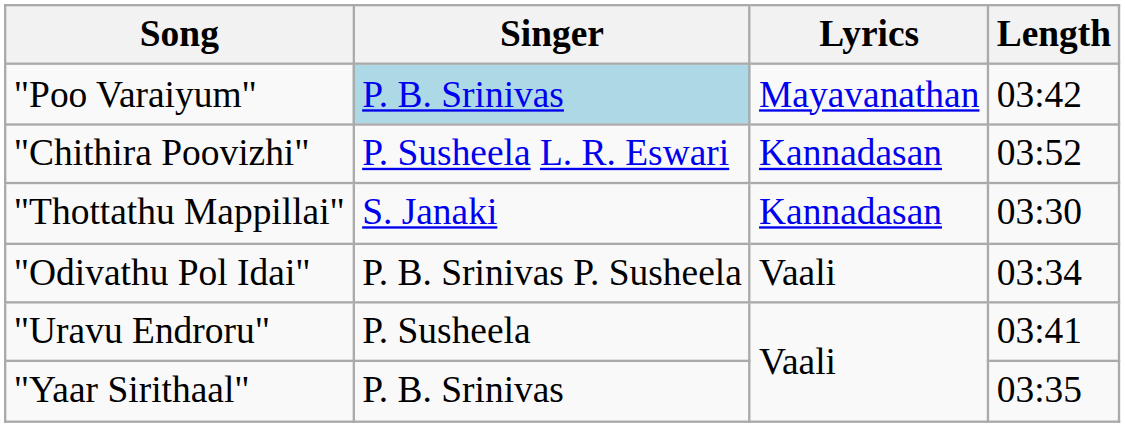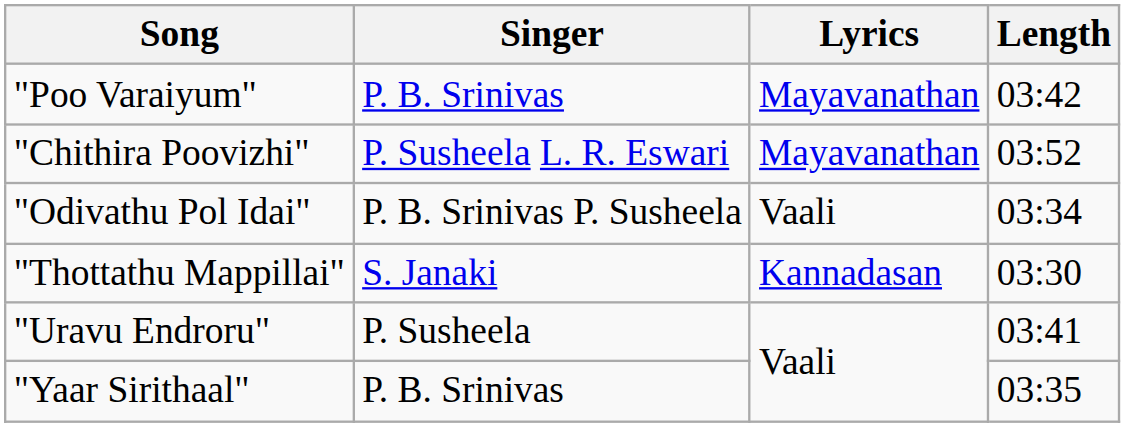"Poo Varaiyum" | Singer: lightblue background -> no background
"Chithira Poovizhi" | Lyrics: Kannadasan -> Mayavanathan
rows swapped: "Odivathu Pol Idai" <-> "Thottathu Mappillai"
